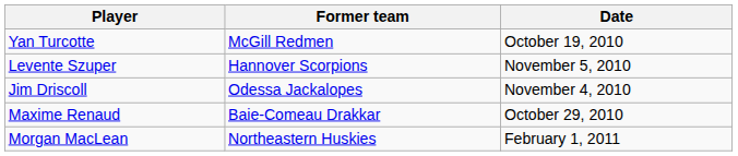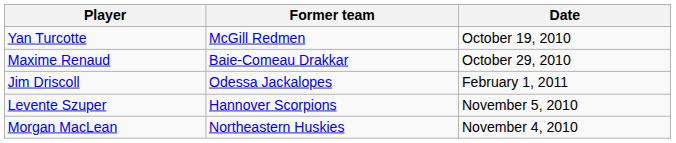rows swapped: Maxime Renaud <-> Levente Szuper
Jim Driscoll | Date: November 4, 2010 -> February 1, 2011
Morgan MacLean | Date: February 1, 2011 -> November 4, 2010
